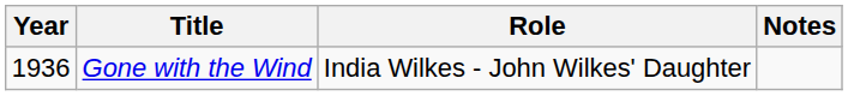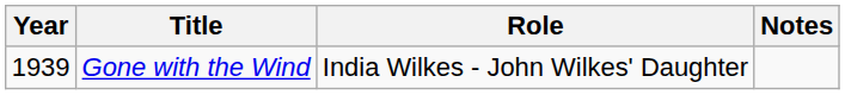Gone with the Wind | Year: 1936 -> 1939
